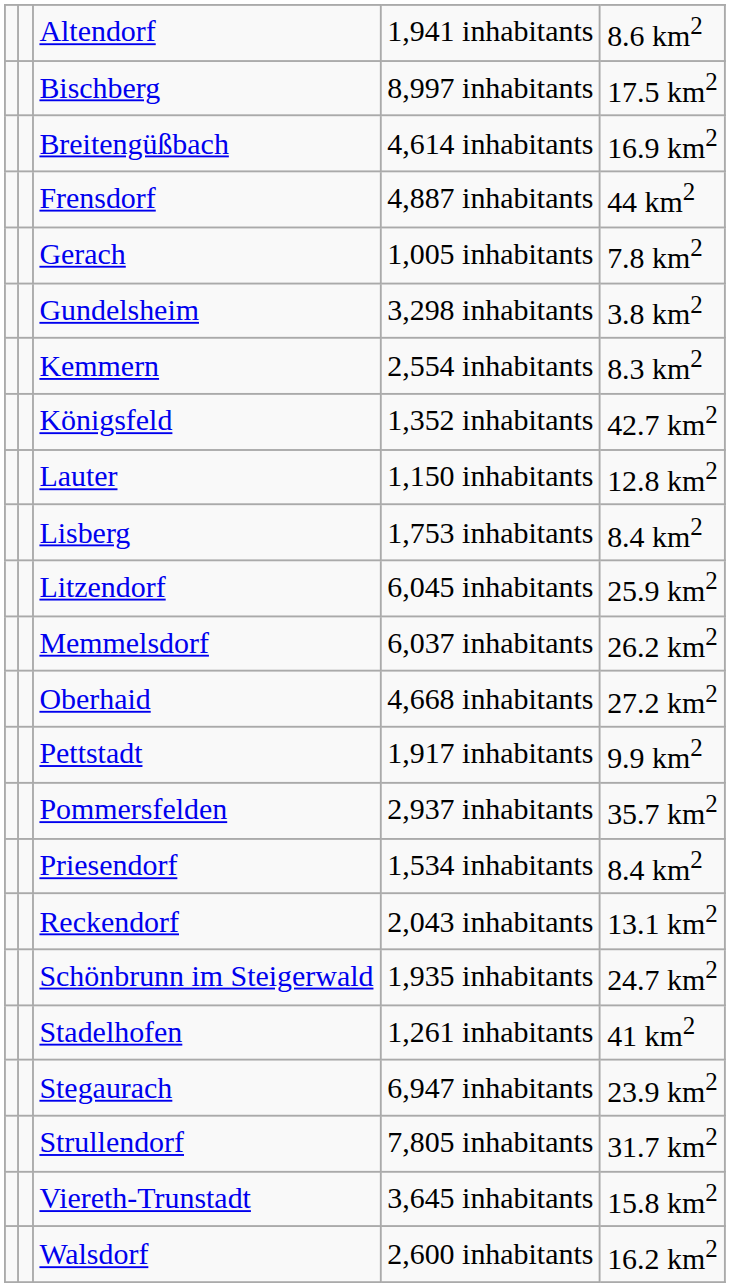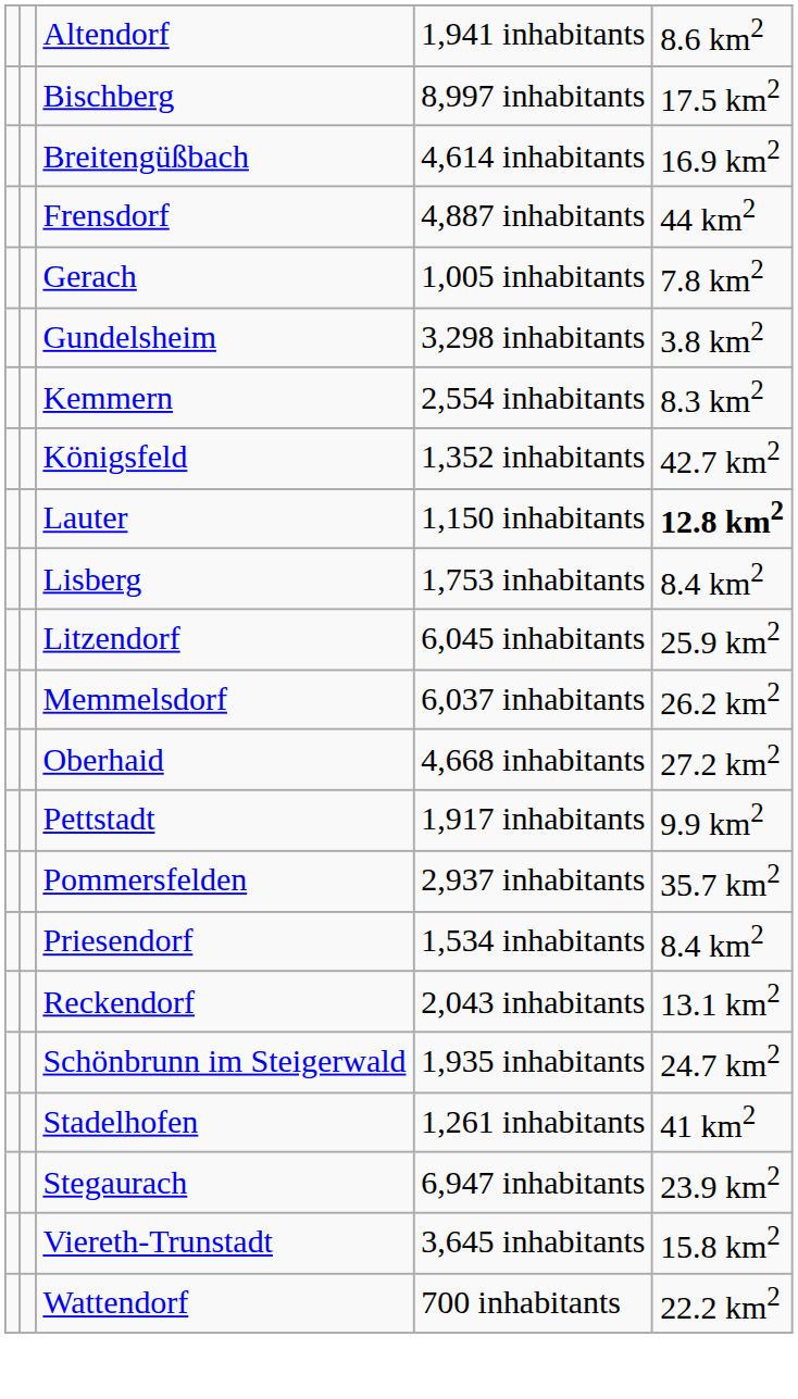Lauter | column 5: normal -> bold
- row: Strullendorf | 7,805 inhabitants | 31.7 km2
- row: Walsdorf | 2,600 inhabitants | 16.2 km2
+ row: Wattendorf | 700 inhabitants | 22.2 km2
